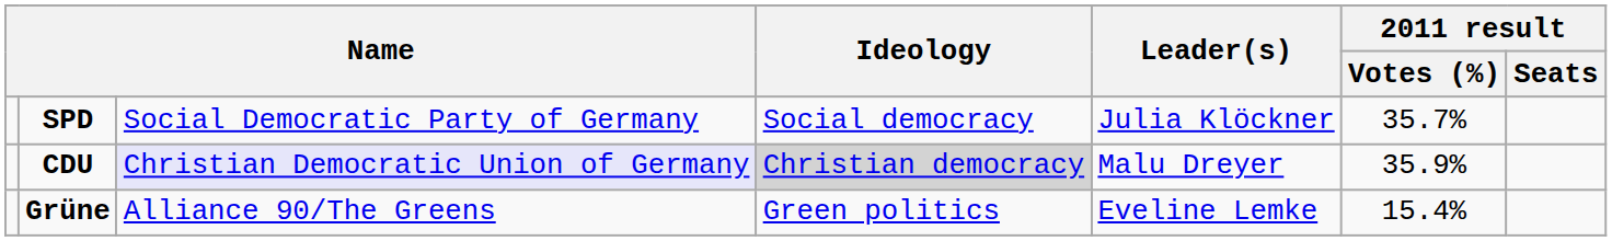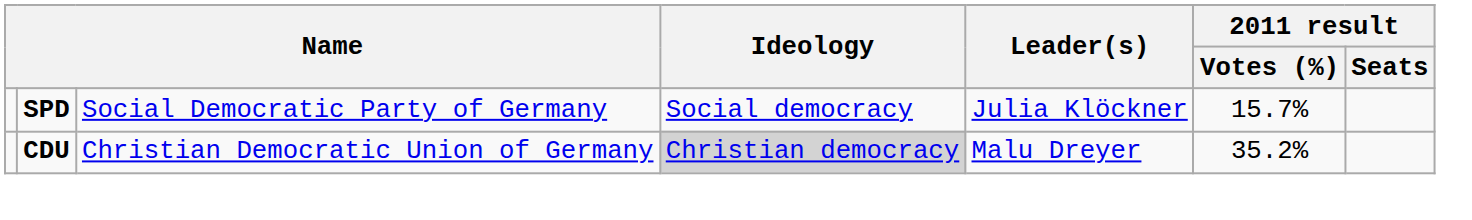SPD | 2011 result / Votes (%): 35.7% -> 15.7%
CDU | column 3: lavender background -> no background
CDU | 2011 result / Votes (%): 35.9% -> 35.2%
- row: Grüne | Alliance 90/The Greens | Green politics | Eveline Lemke | 15.4%
